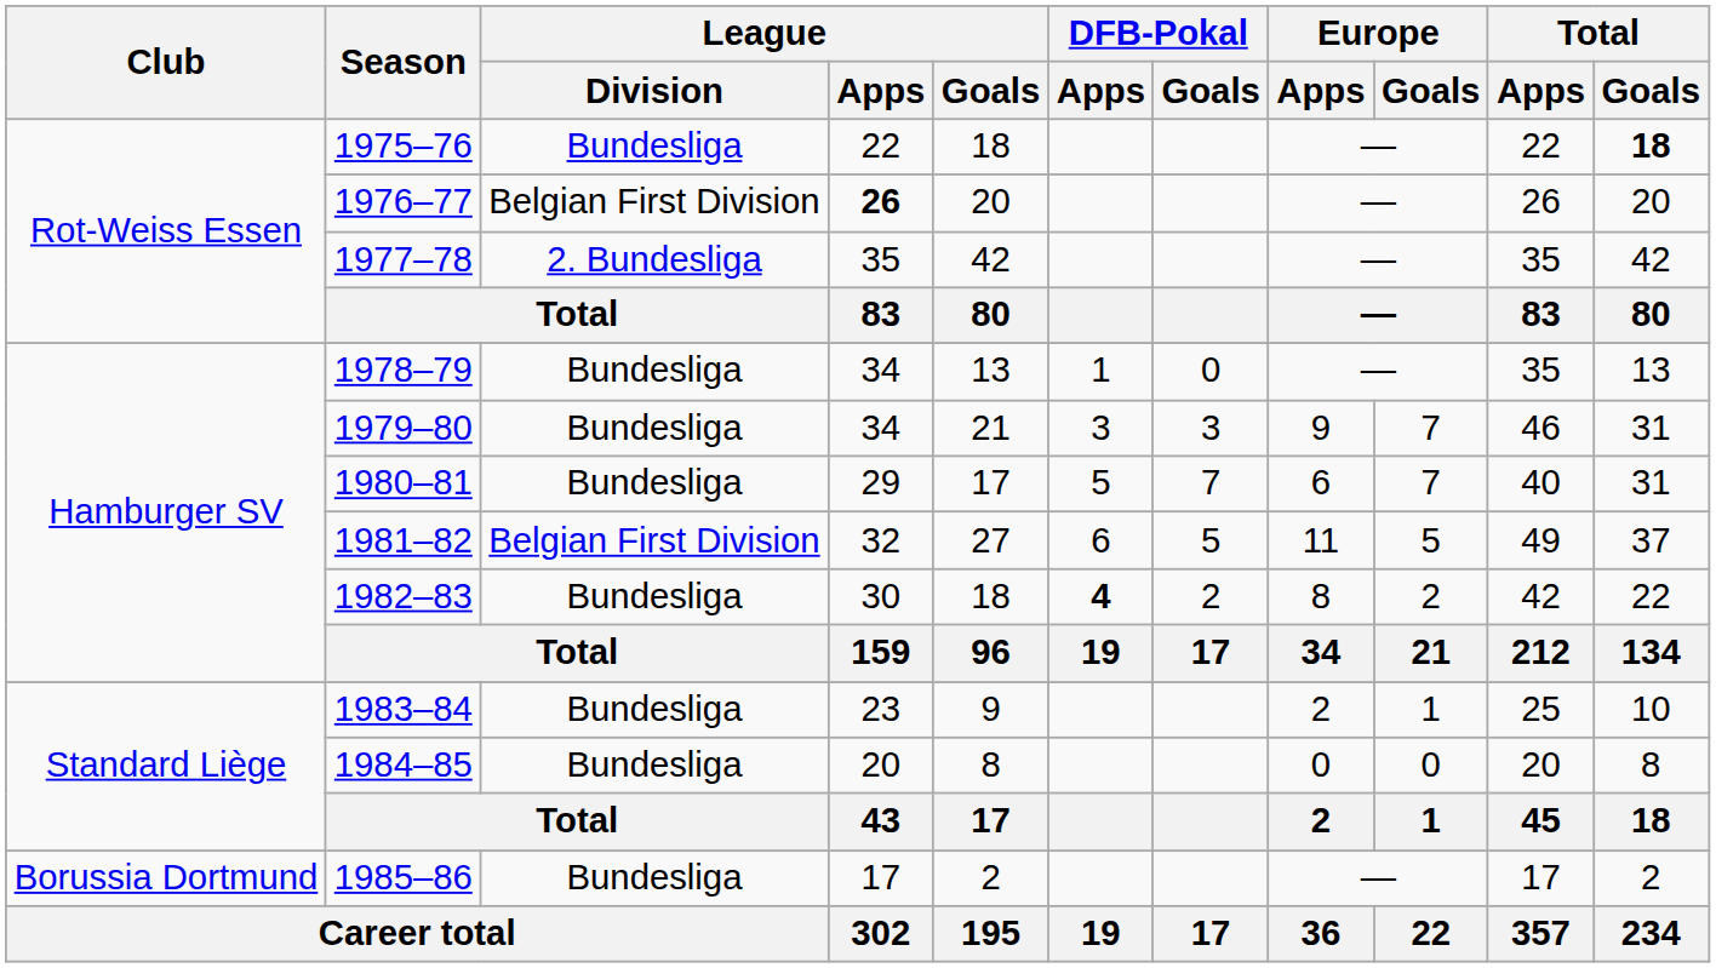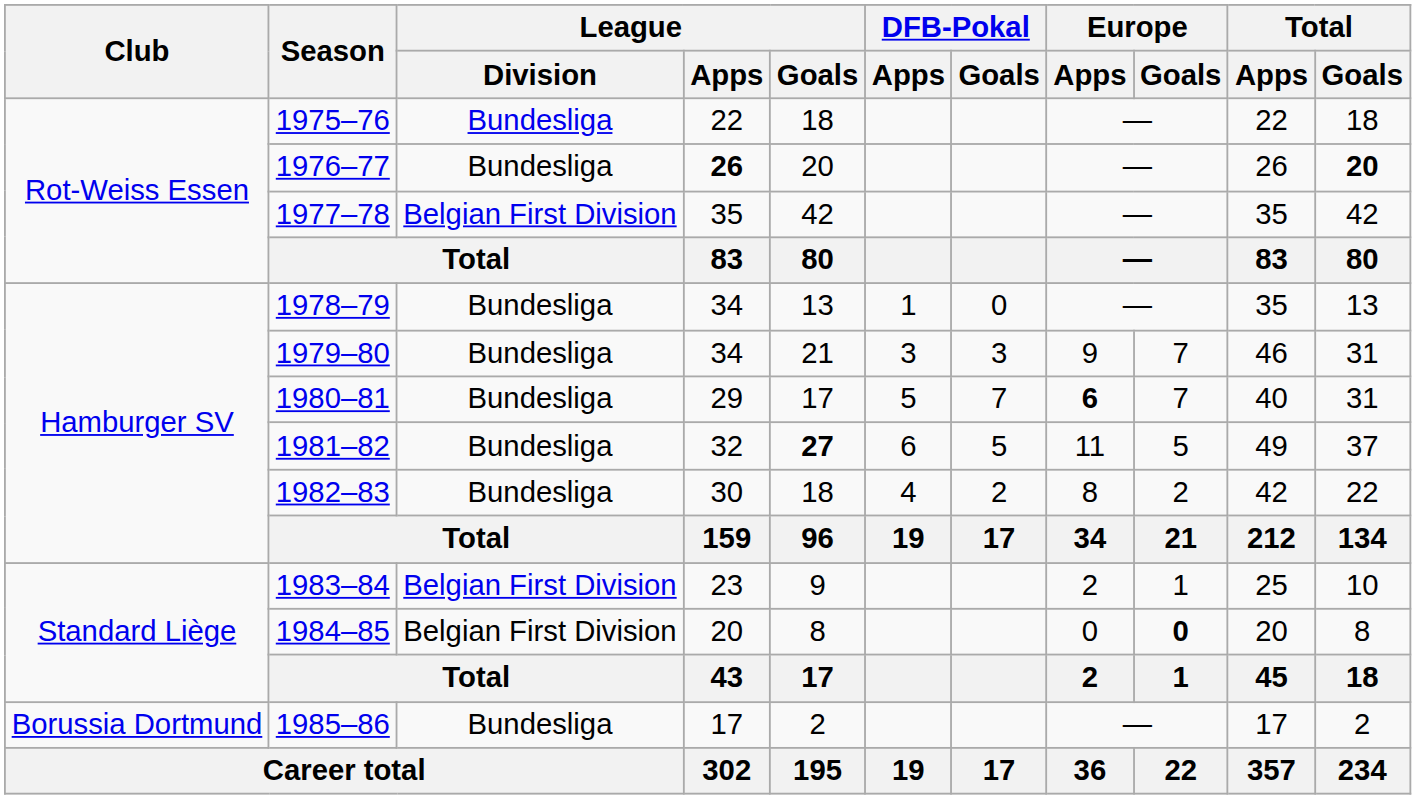1975–76 | Total / Goals: bold -> normal
1976–77 | League / Division: Belgian First Division -> Bundesliga
1976–77 | Total / Goals: normal -> bold
1977–78 | League / Division: 2. Bundesliga -> Belgian First Division
1980–81 | Europe / Apps: normal -> bold
1981–82 | League / Division: Belgian First Division -> Bundesliga
1981–82 | League / Goals: normal -> bold
1982–83 | DFB-Pokal / Apps: bold -> normal
1983–84 | League / Division: Bundesliga -> Belgian First Division
1984–85 | League / Division: Bundesliga -> Belgian First Division
1984–85 | Europe / Goals: normal -> bold
